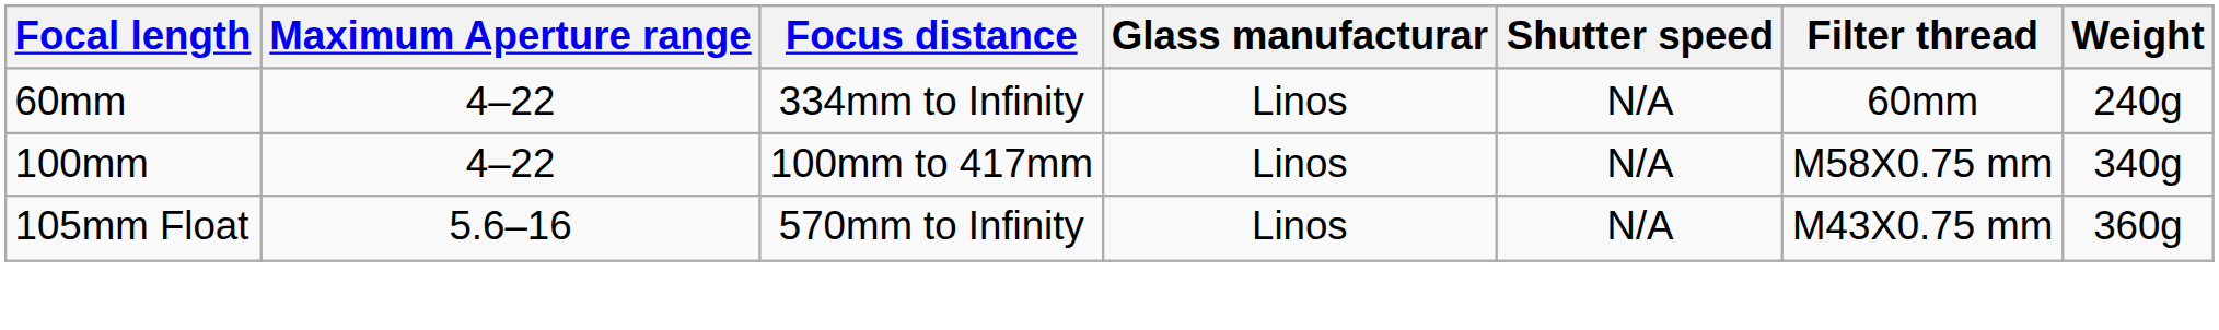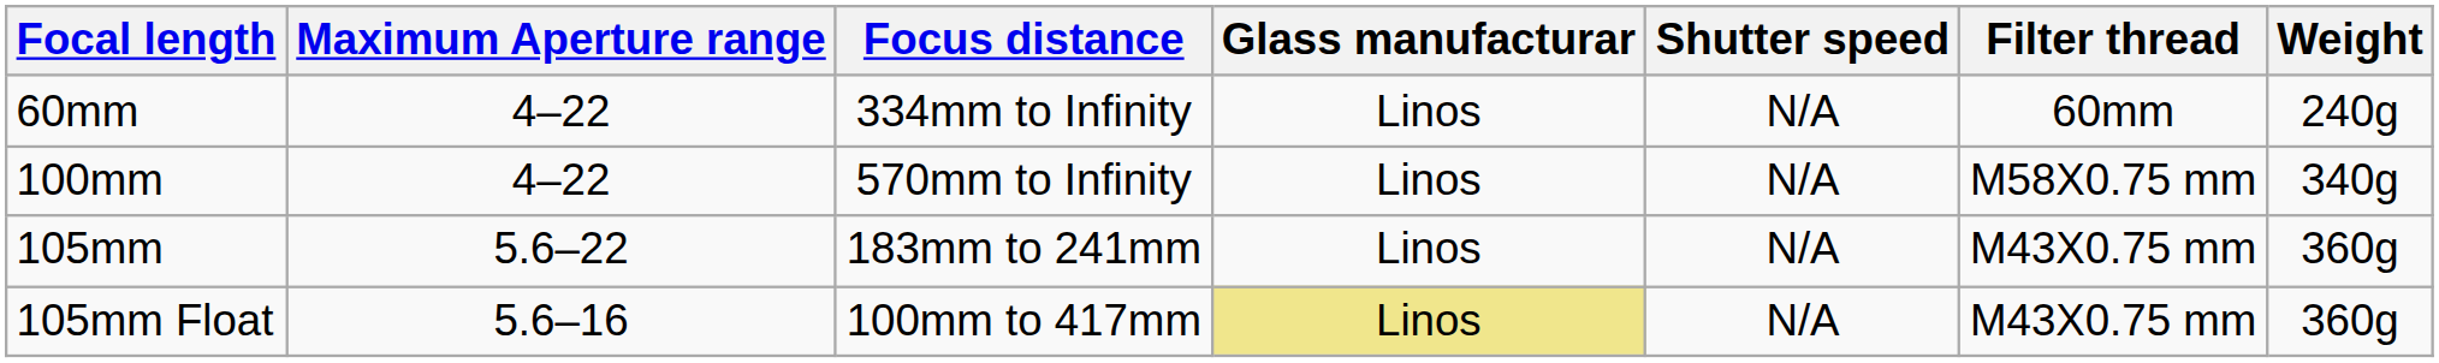100mm | Focus distance: 100mm to 417mm -> 570mm to Infinity
+ row: 105mm | 5.6–22 | 183mm to 241mm | Linos | N/A | M43X0.75 mm | 360g
105mm Float | Focus distance: 570mm to Infinity -> 100mm to 417mm
105mm Float | Glass manufacturar: no background -> khaki background
